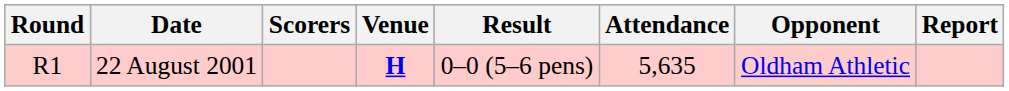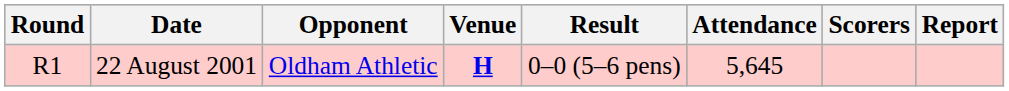columns swapped: Opponent <-> Scorers
22 August 2001 | Attendance: 5,635 -> 5,645
